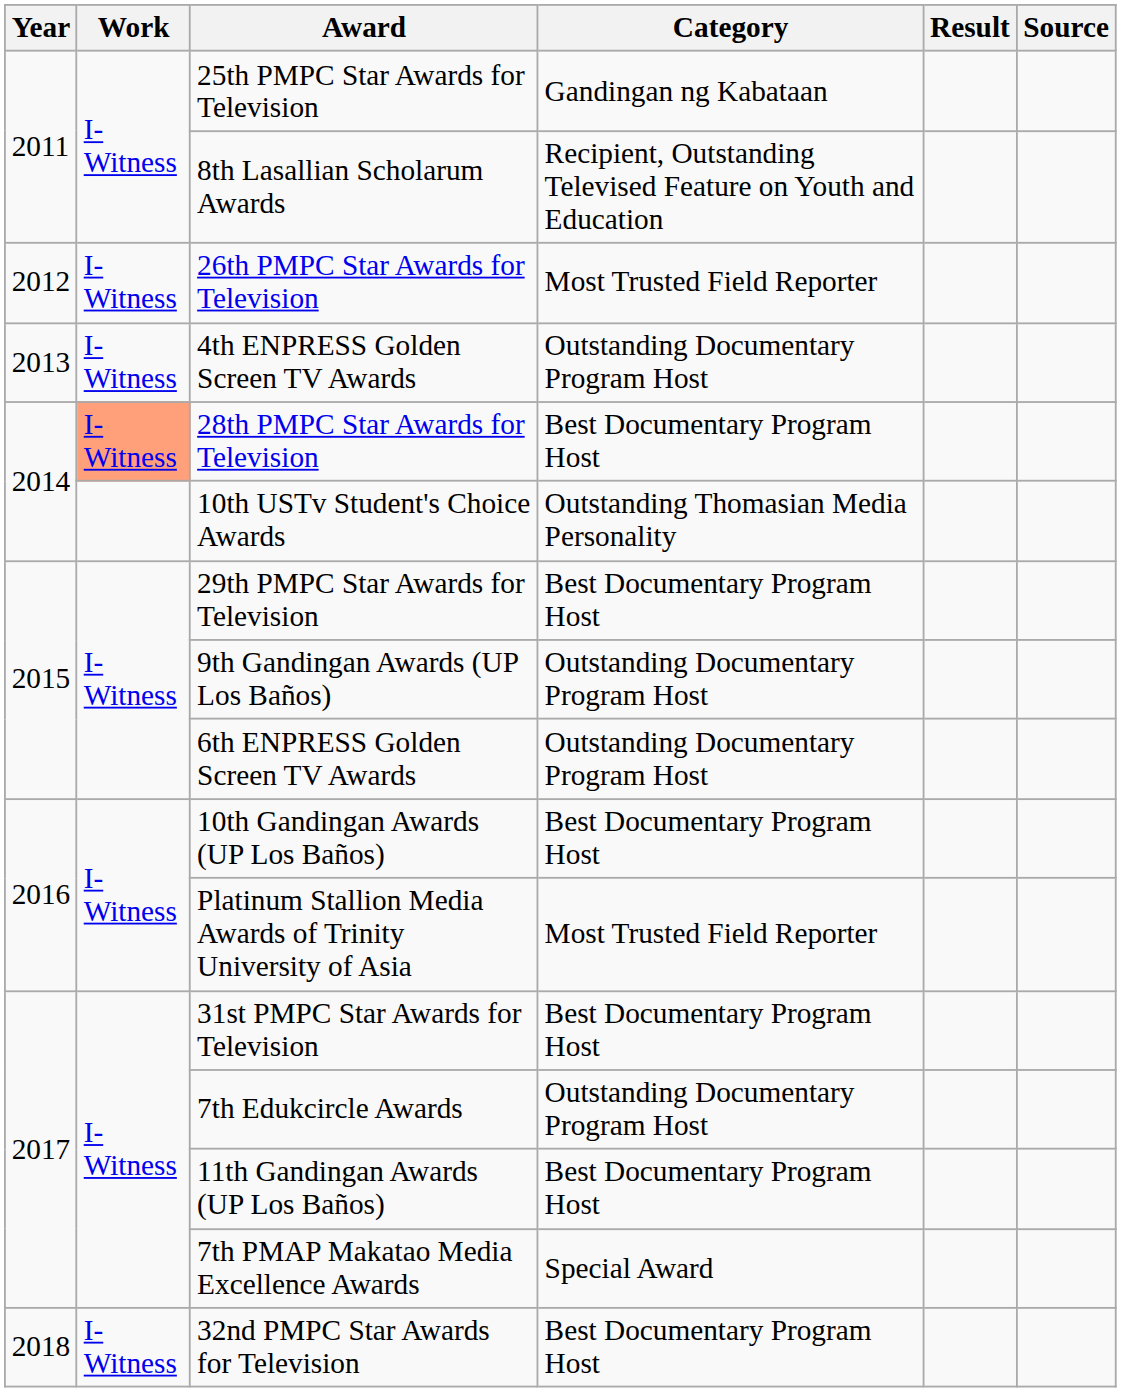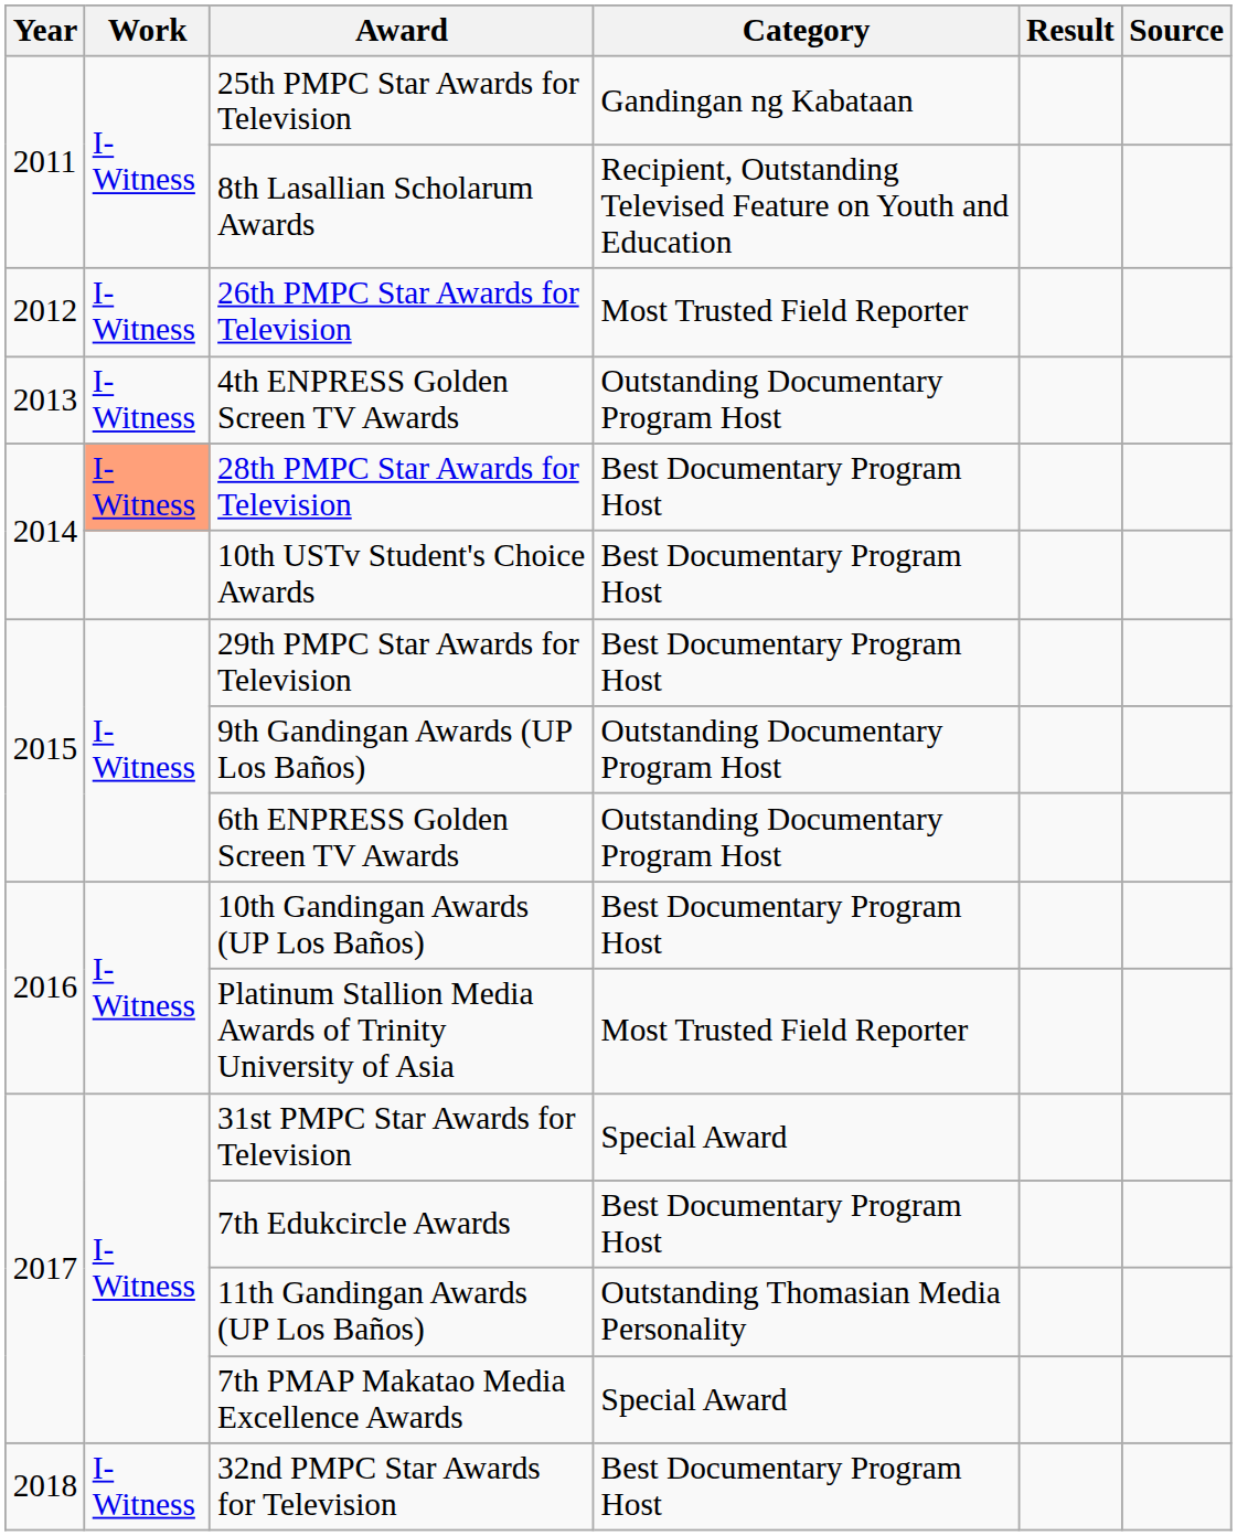10th USTv Student's Choice Awards | Category: Outstanding Thomasian Media Personality -> Best Documentary Program Host
31st PMPC Star Awards for Television | Category: Best Documentary Program Host -> Special Award
7th Edukcircle Awards | Category: Outstanding Documentary Program Host -> Best Documentary Program Host
11th Gandingan Awards (UP Los Baños) | Category: Best Documentary Program Host -> Outstanding Thomasian Media Personality
